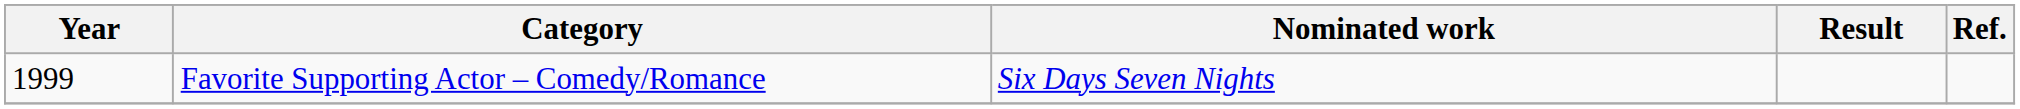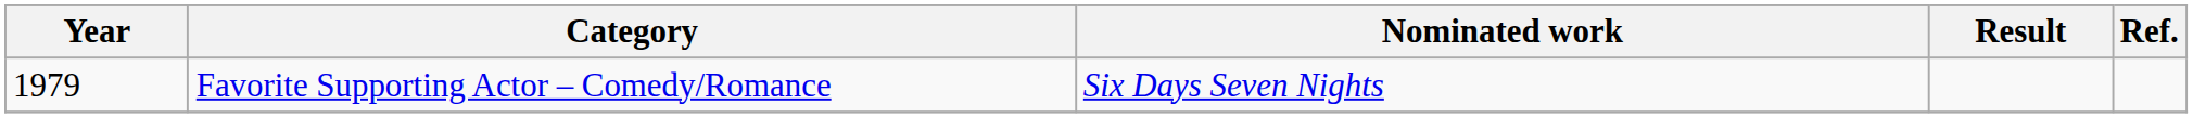Favorite Supporting Actor – Comedy/Romance | Year: 1999 -> 1979
